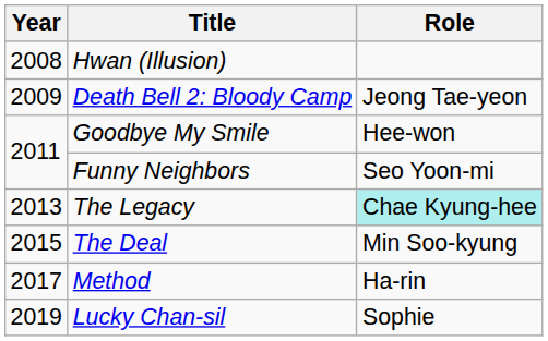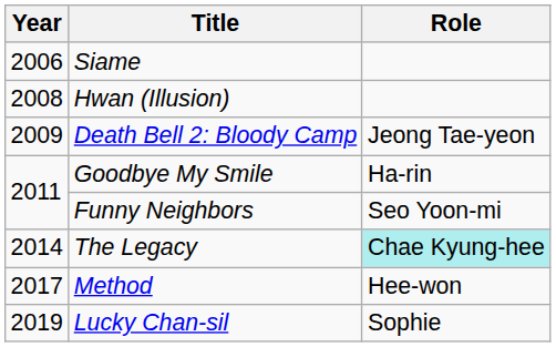+ row: 2006 | Siame
Goodbye My Smile | Role: Hee-won -> Ha-rin
The Legacy | Year: 2013 -> 2014
- row: 2015 | The Deal | Min Soo-kyung
Method | Role: Ha-rin -> Hee-won
